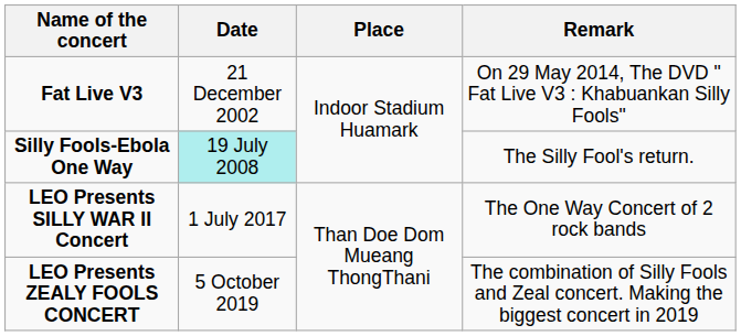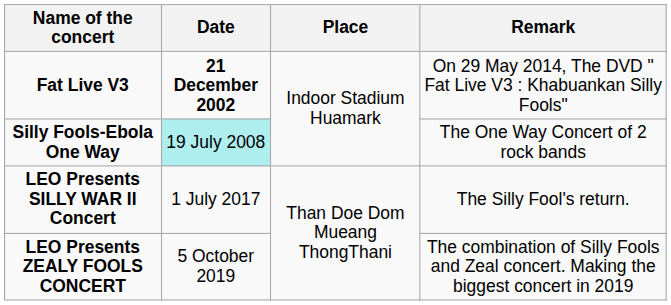Fat Live V3 | Date: normal -> bold
Silly Fools-Ebola One Way | Remark: The Silly Fool's return. -> The One Way Concert of 2 rock bands
LEO Presents SILLY WAR II Concert | Remark: The One Way Concert of 2 rock bands -> The Silly Fool's return.
